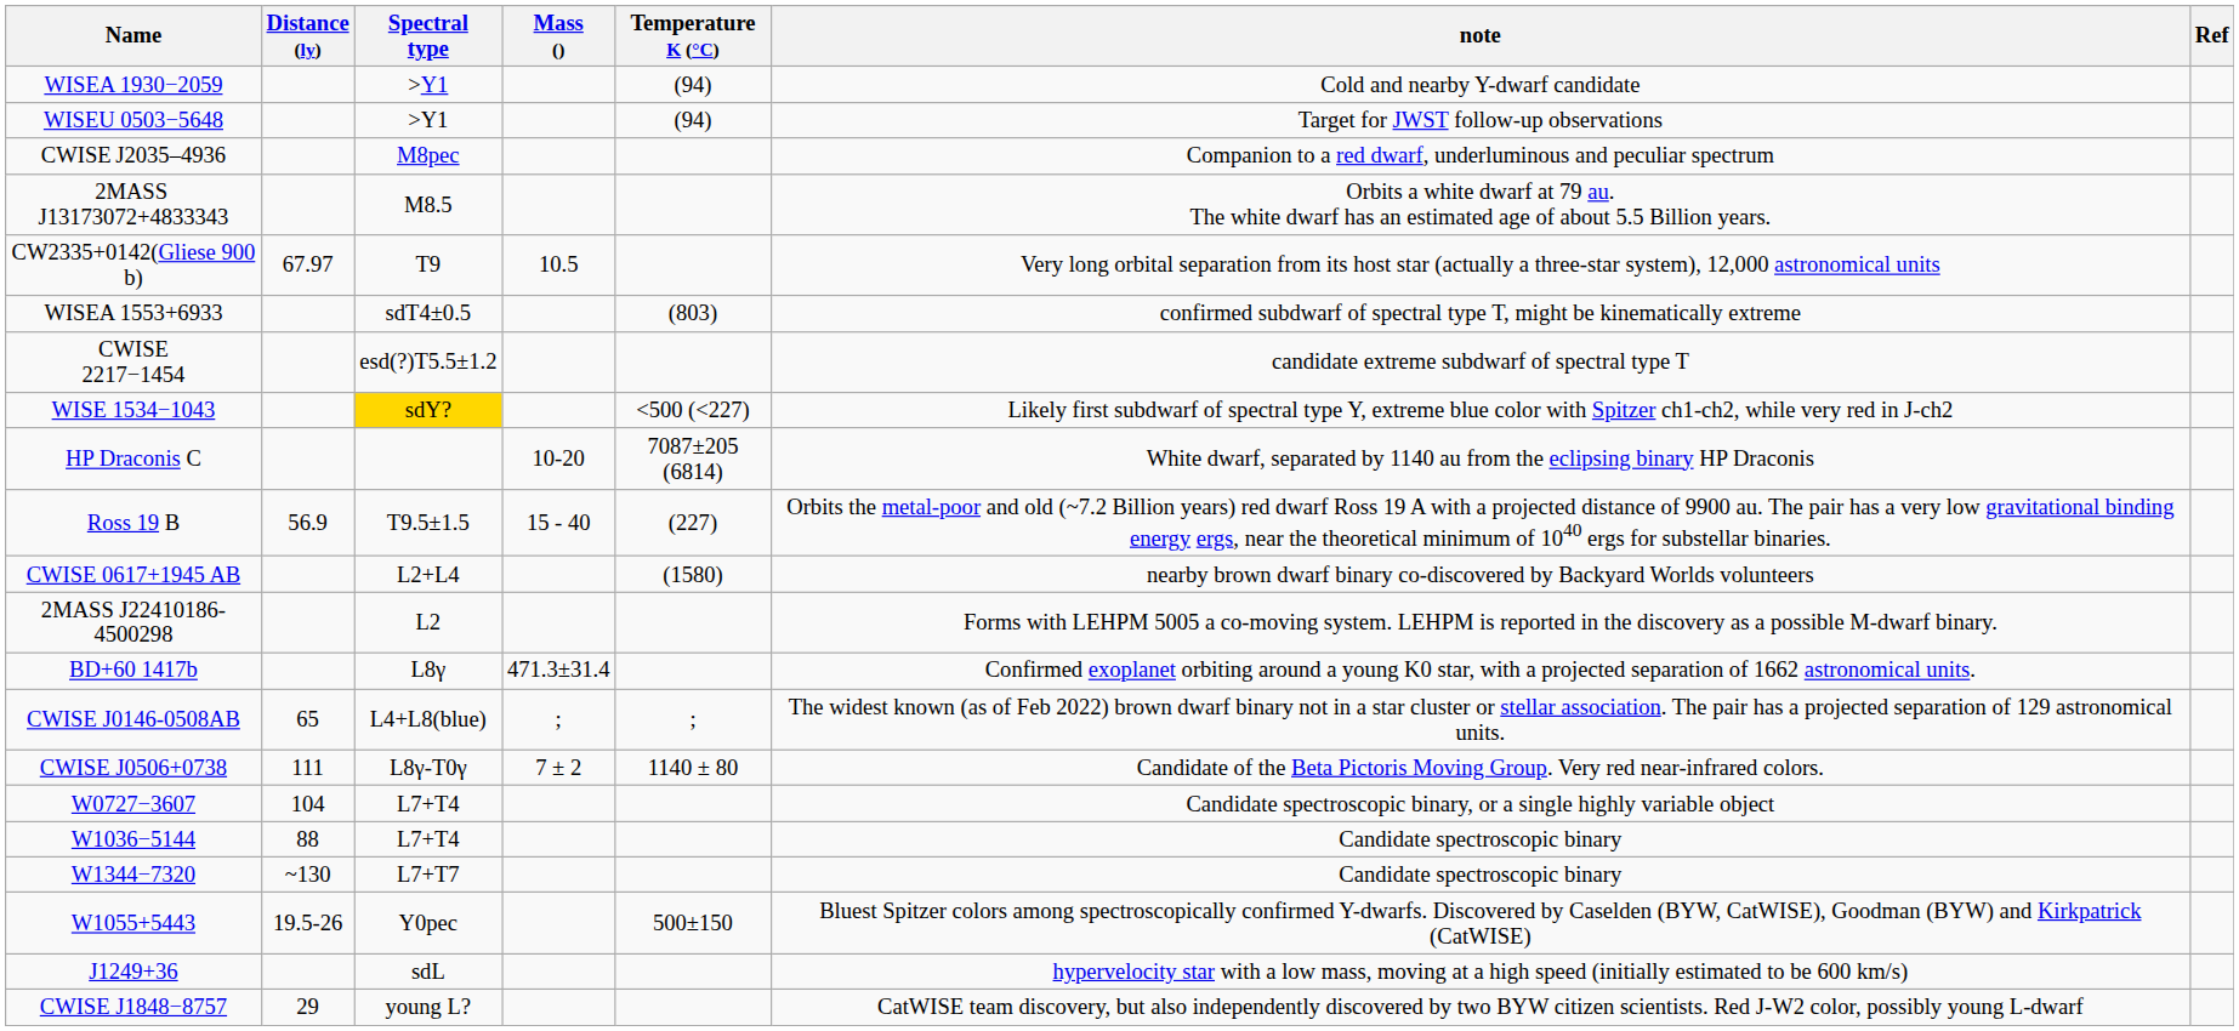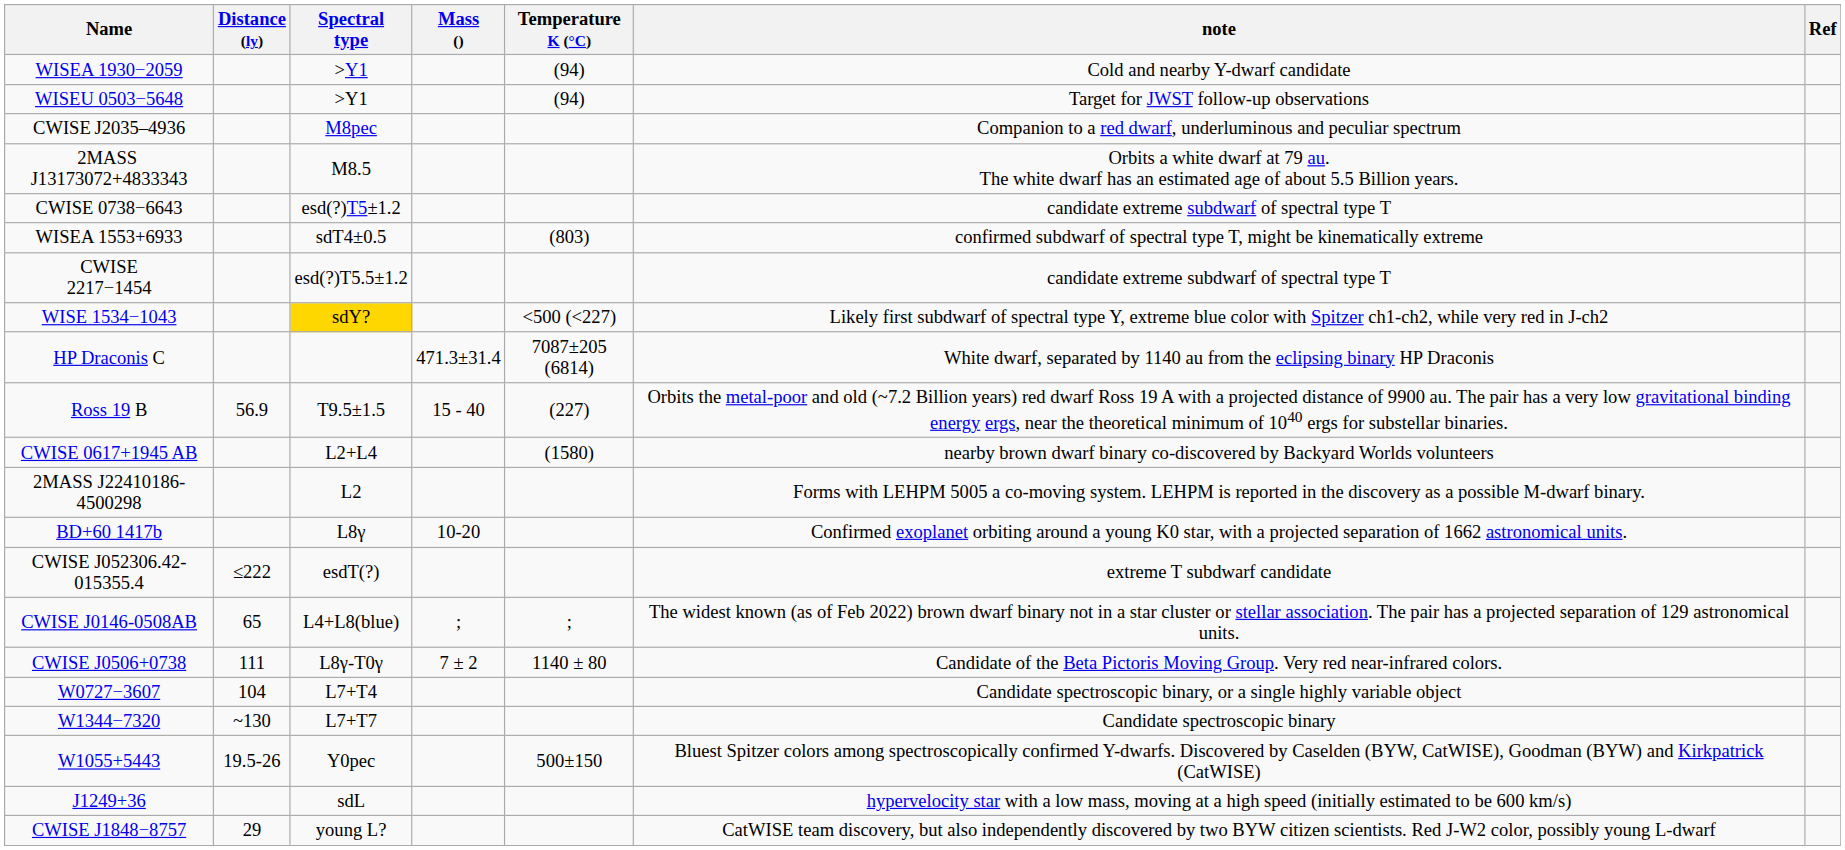+ row: CWISE 0738−6643 | esd(?)T5±1.2 | candidate extreme subdwarf of spectral type T
- row: CW2335+0142(Gliese 900 b) | 67.97 | T9 | 10.5 | Very long orbital separation from its host star (actually a three-star system), 12,000 astronomical units
HP Draconis C | Mass (): 10-20 -> 471.3±31.4
BD+60 1417b | Mass (): 471.3±31.4 -> 10-20
+ row: CWISE J052306.42-015355.4 | ≤222 | esdT(?) | extreme T subdwarf candidate
- row: W1036−5144 | 88 | L7+T4 | Candidate spectroscopic binary
